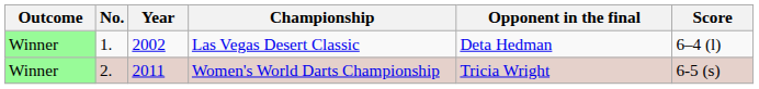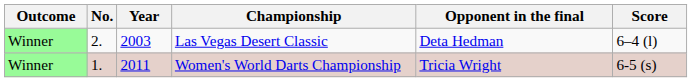Las Vegas Desert Classic | No.: 1. -> 2.
Las Vegas Desert Classic | Year: 2002 -> 2003
Women's World Darts Championship | No.: 2. -> 1.
